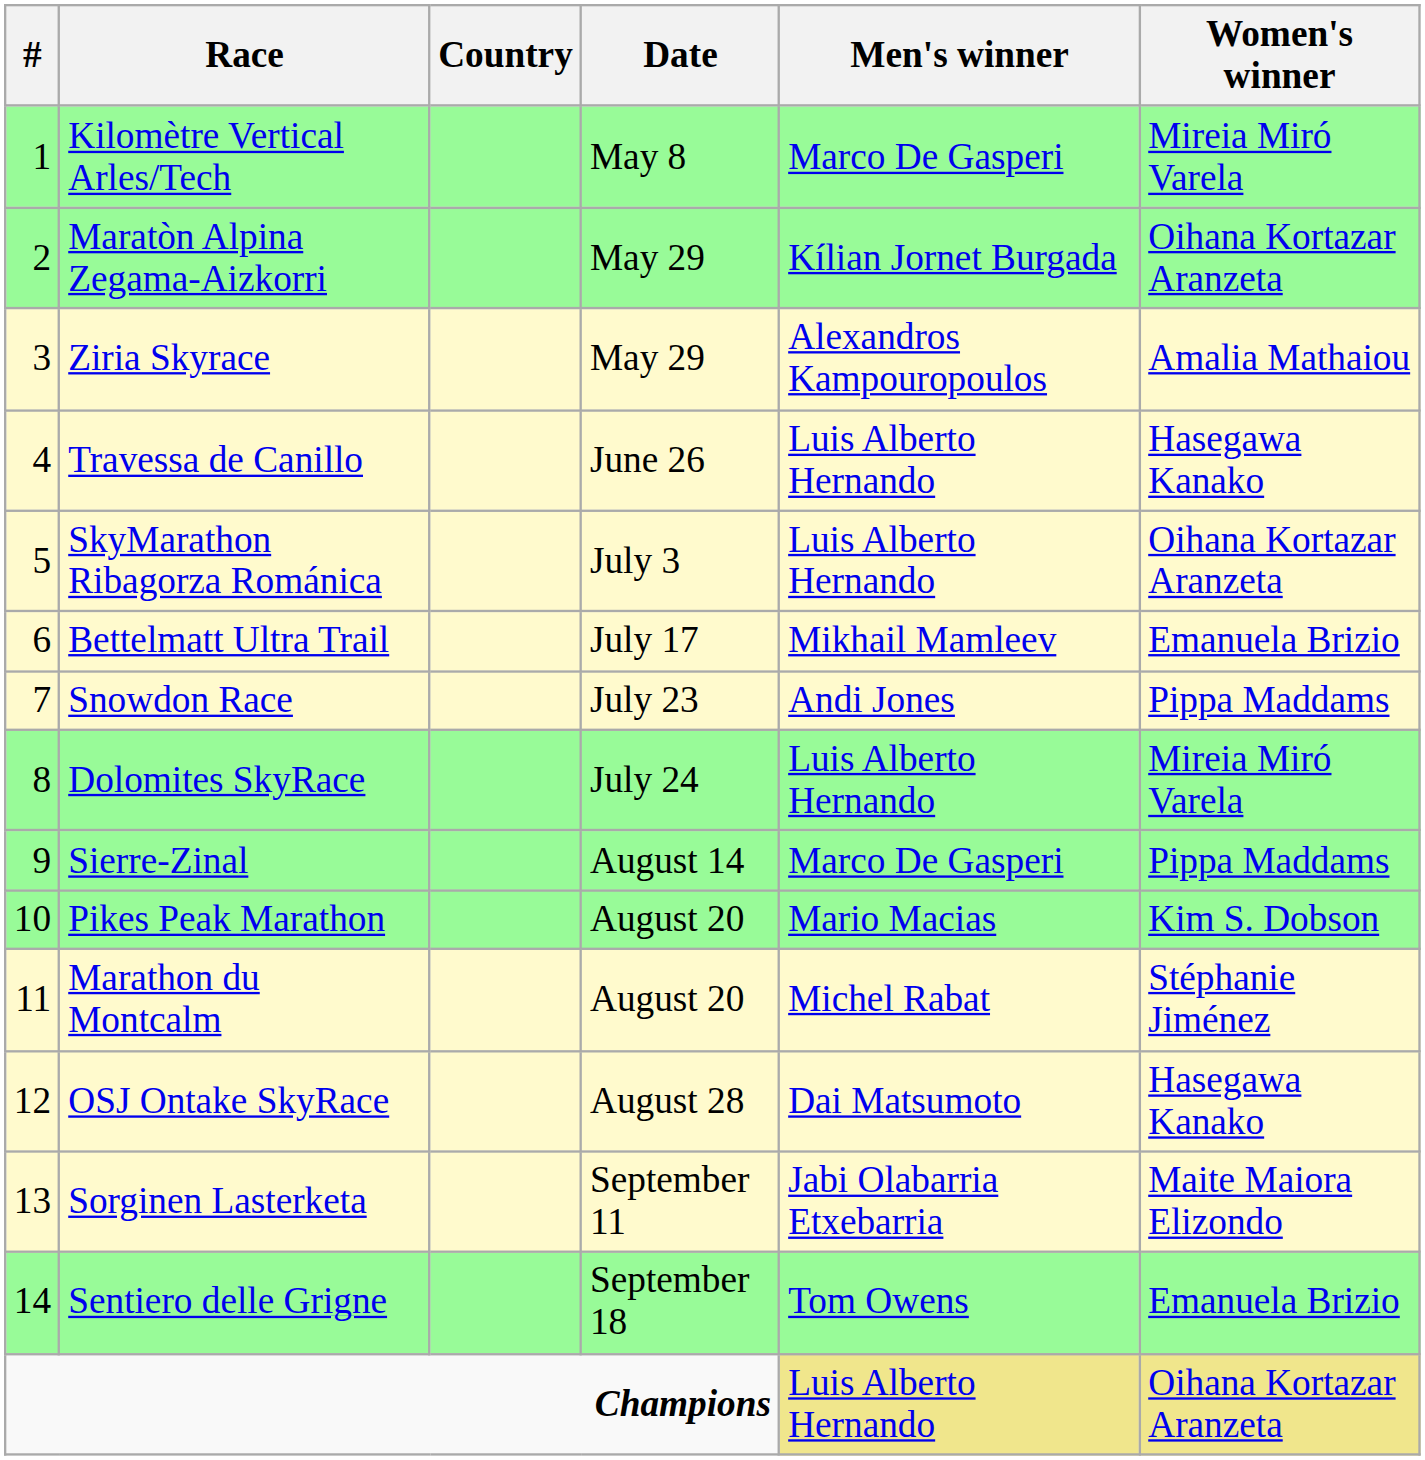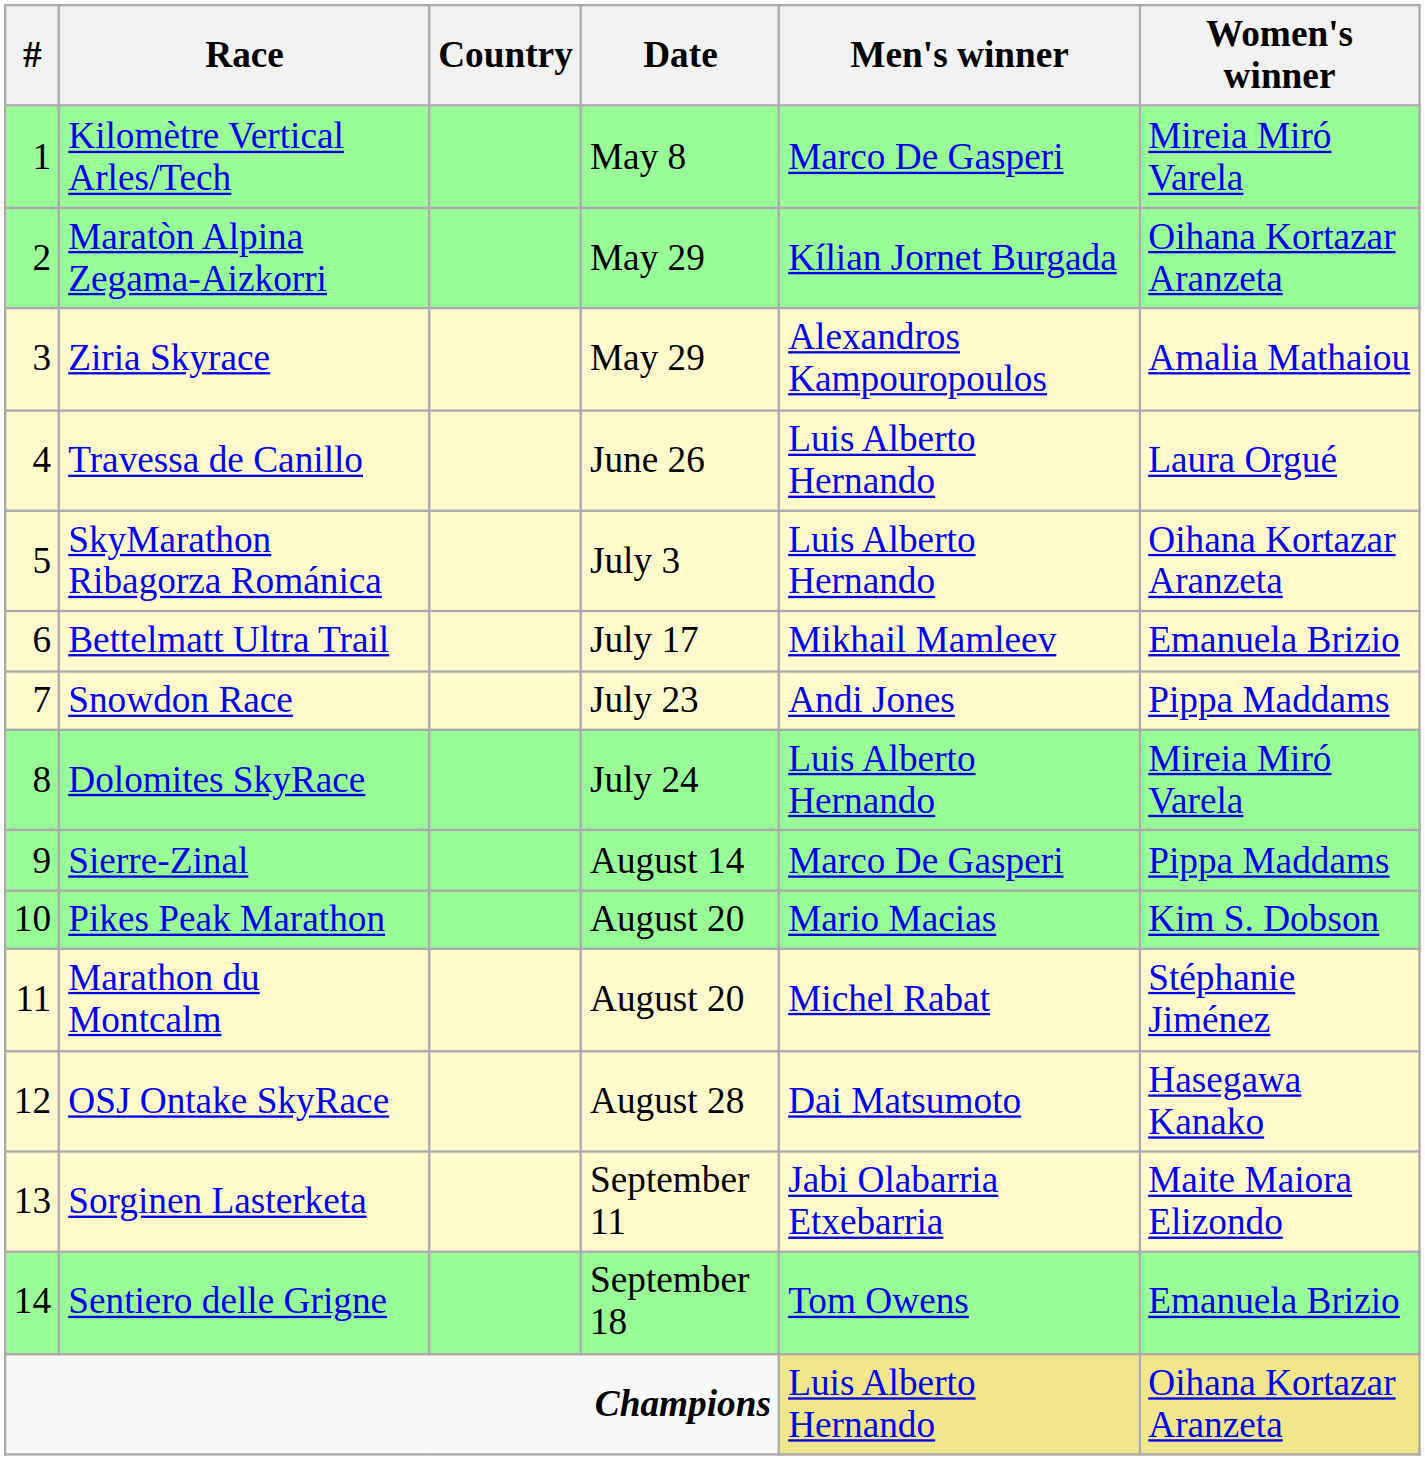Travessa de Canillo | Women's winner: Hasegawa Kanako -> Laura Orgué
